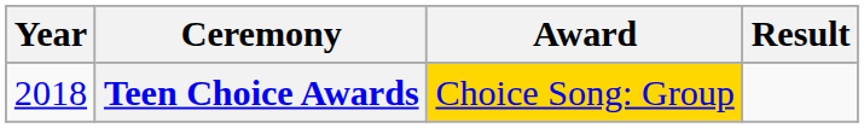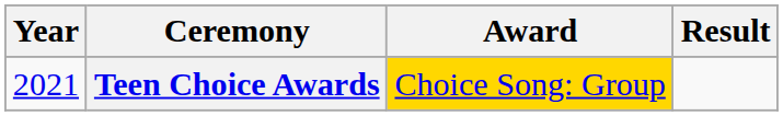Teen Choice Awards | Year: 2018 -> 2021
